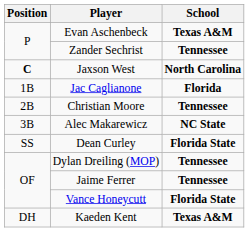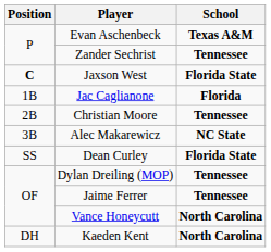Jaxson West | School: North Carolina -> Florida State
Vance Honeycutt | School: Florida State -> North Carolina
Kaeden Kent | School: Texas A&M -> North Carolina
